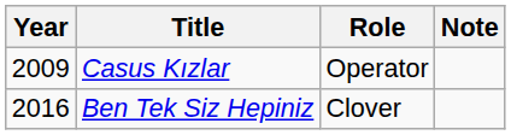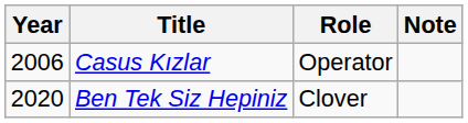Casus Kızlar | Year: 2009 -> 2006
Ben Tek Siz Hepiniz | Year: 2016 -> 2020
